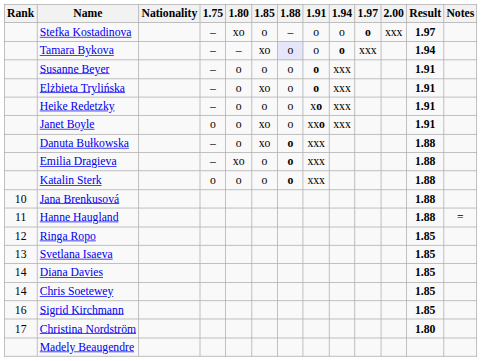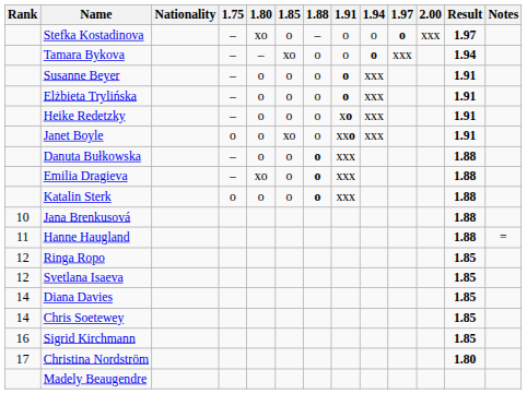Tamara Bykova | 1.88: lavender background -> no background
Elżbieta Trylińska | 1.85: xo -> o
Danuta Bułkowska | 1.85: xo -> o
Svetlana Isaeva | Rank: 13 -> 12
